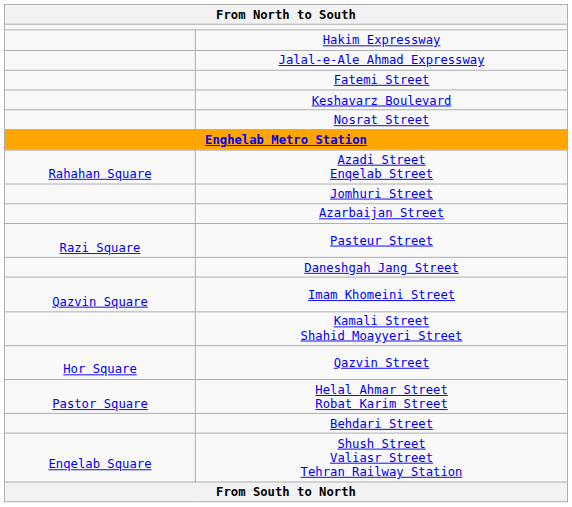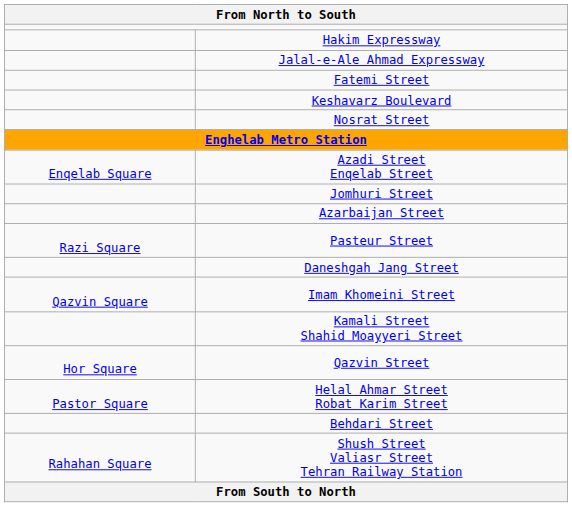Azadi Street Enqelab Street | column 1: Rahahan Square -> Enqelab Square
Shush Street Valiasr Street Tehran Railway Station | column 1: Enqelab Square -> Rahahan Square
